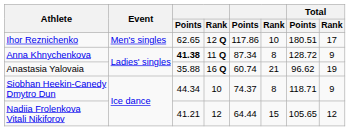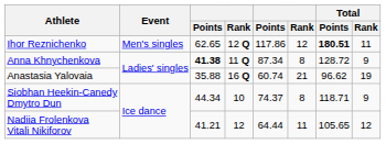Ihor Reznichenko | column 6: 10 -> 12
Ihor Reznichenko | Total / Points: normal -> bold
Ihor Reznichenko | Total / Rank: 17 -> 11
Nadiia Frolenkova Vitali Nikiforov | column 6: 15 -> 11
